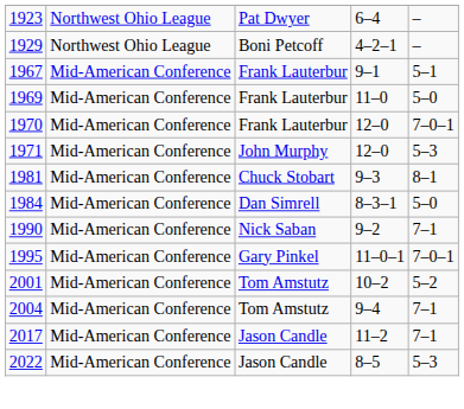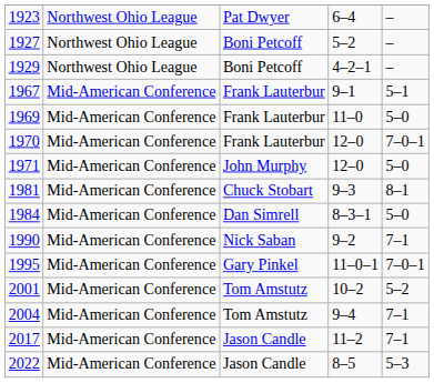+ row: 1927 | Northwest Ohio League | Boni Petcoff | 5–2 | –
1971 | column 5: 5–3 -> 5–0
